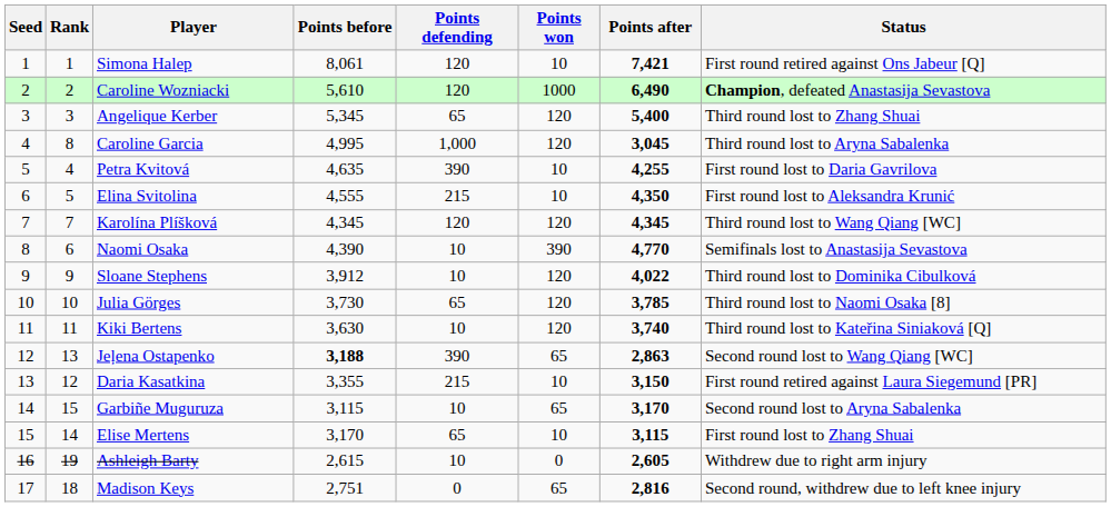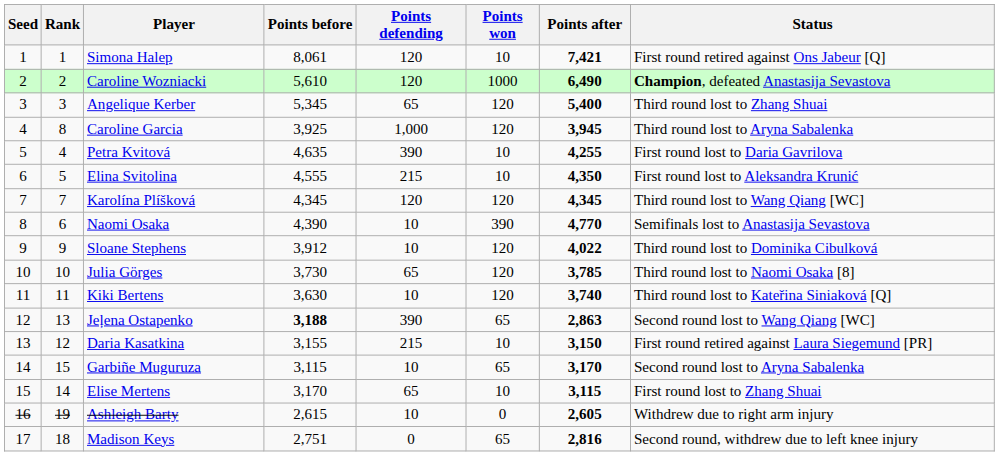Caroline Garcia | Points before: 4,995 -> 3,925
Caroline Garcia | Points after: 3,045 -> 3,945
Daria Kasatkina | Points before: 3,355 -> 3,155
